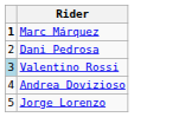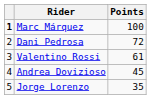+ column: Points | 100 | 72 | 61 | 45 | 35
Valentino Rossi | column 1: lightblue background -> no background
